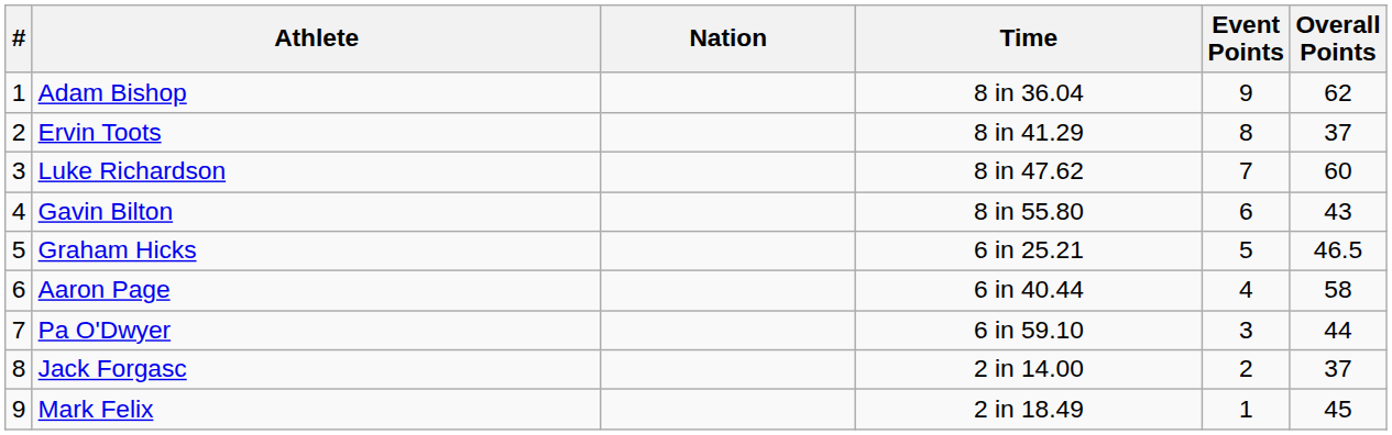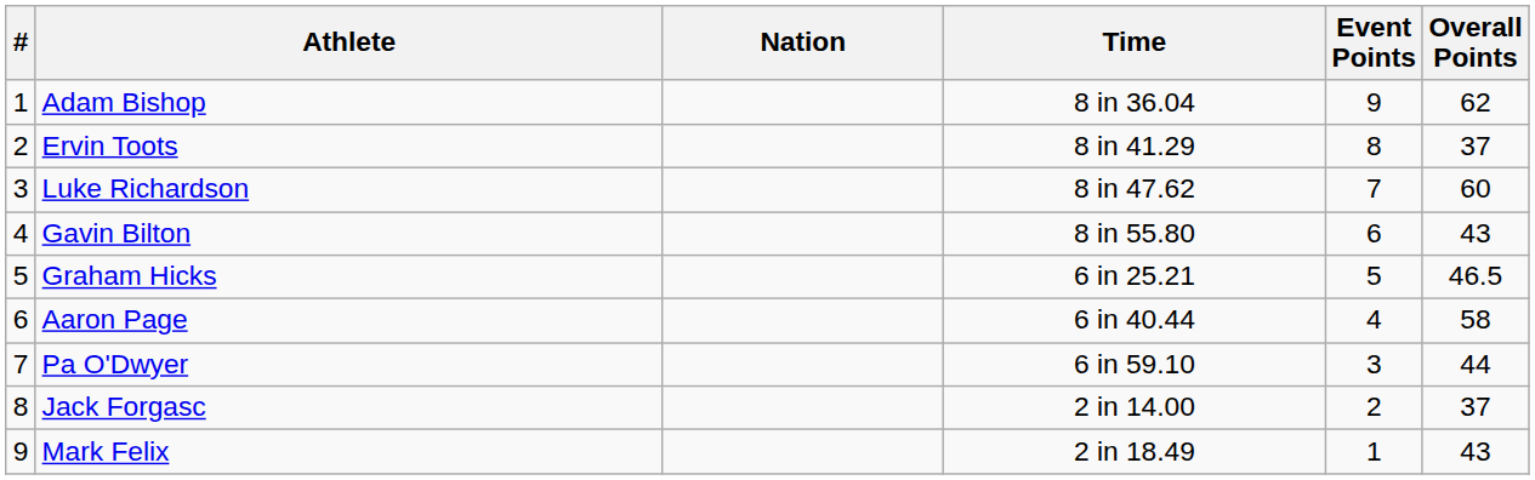Mark Felix | Overall Points: 45 -> 43
